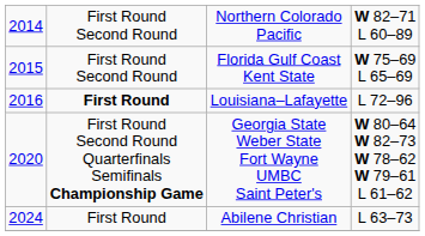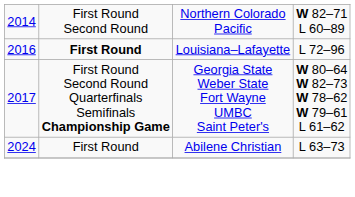- row: 2015 | First Round Second Round | Florida Gulf Coast Kent State | W 75–69 L 65–69
Georgia State Weber State Fort Wayne UMBC Saint Peter's | column 1: 2020 -> 2017
